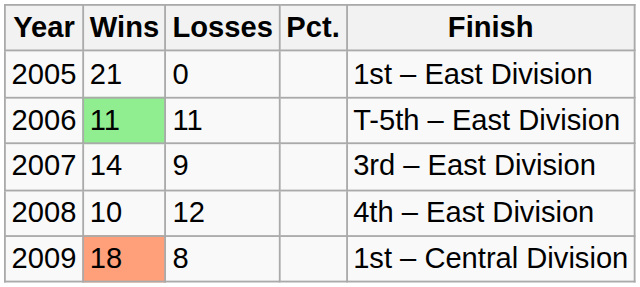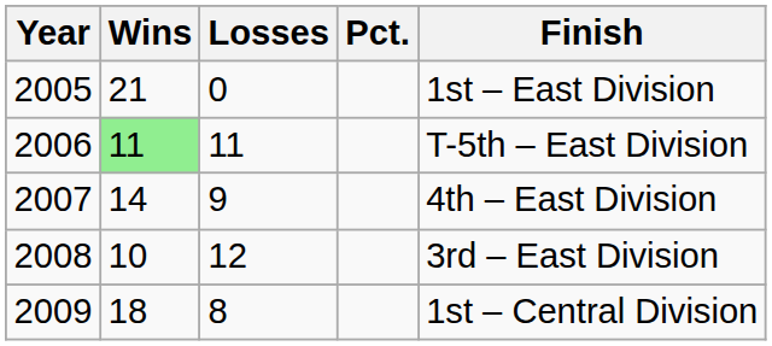2007 | Finish: 3rd – East Division -> 4th – East Division
2008 | Finish: 4th – East Division -> 3rd – East Division
2009 | Wins: lightsalmon background -> no background
